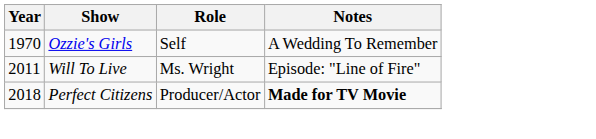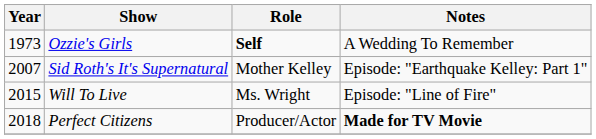Ozzie's Girls | Year: 1970 -> 1973
Ozzie's Girls | Role: normal -> bold
+ row: 2007 | Sid Roth's It's Supernatural | Mother Kelley | Episode: "Earthquake Kelley: Part 1"
Will To Live | Year: 2011 -> 2015
